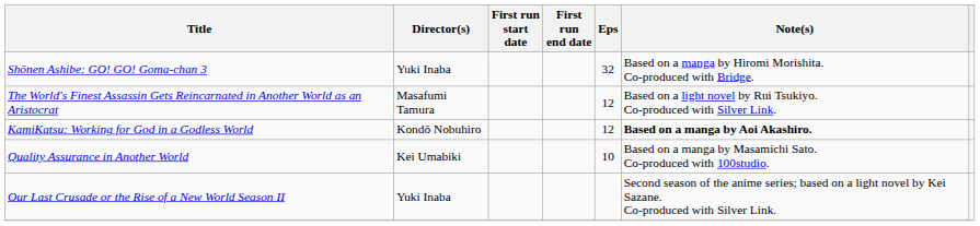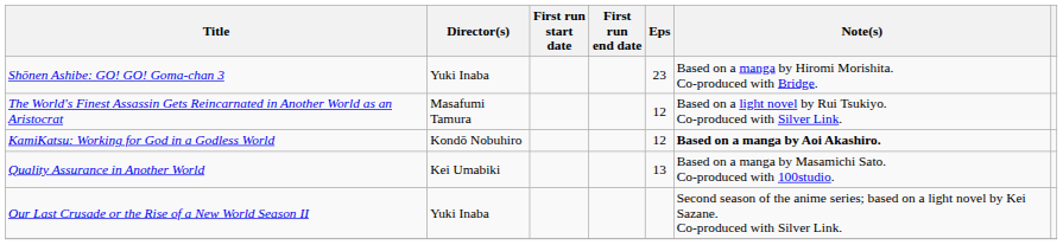Shōnen Ashibe: GO! GO! Goma-chan 3 | Eps: 32 -> 23
Quality Assurance in Another World | Eps: 10 -> 13
